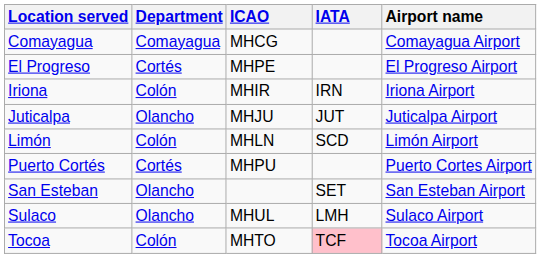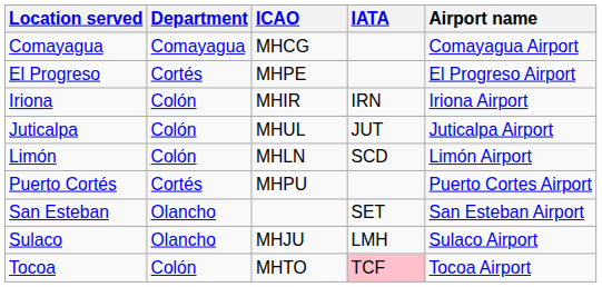Juticalpa | Department: Olancho -> Colón
Juticalpa | ICAO: MHJU -> MHUL
Sulaco | ICAO: MHUL -> MHJU
